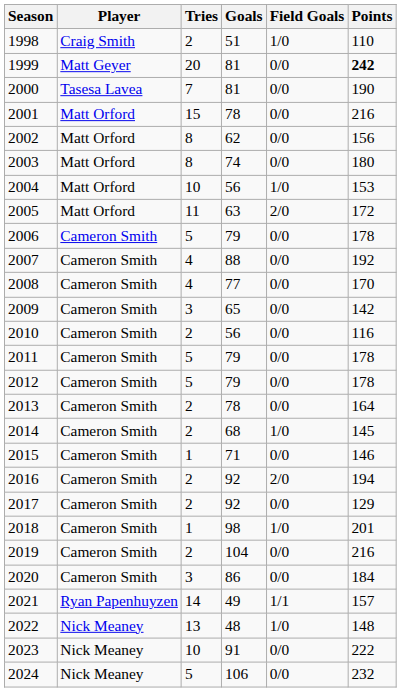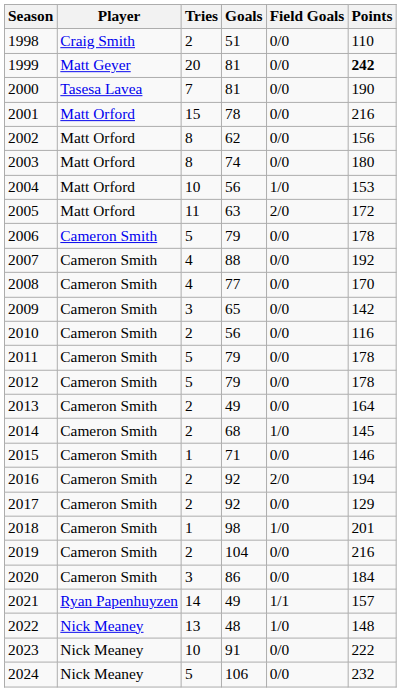1998 | Field Goals: 1/0 -> 0/0
2013 | Goals: 78 -> 49
